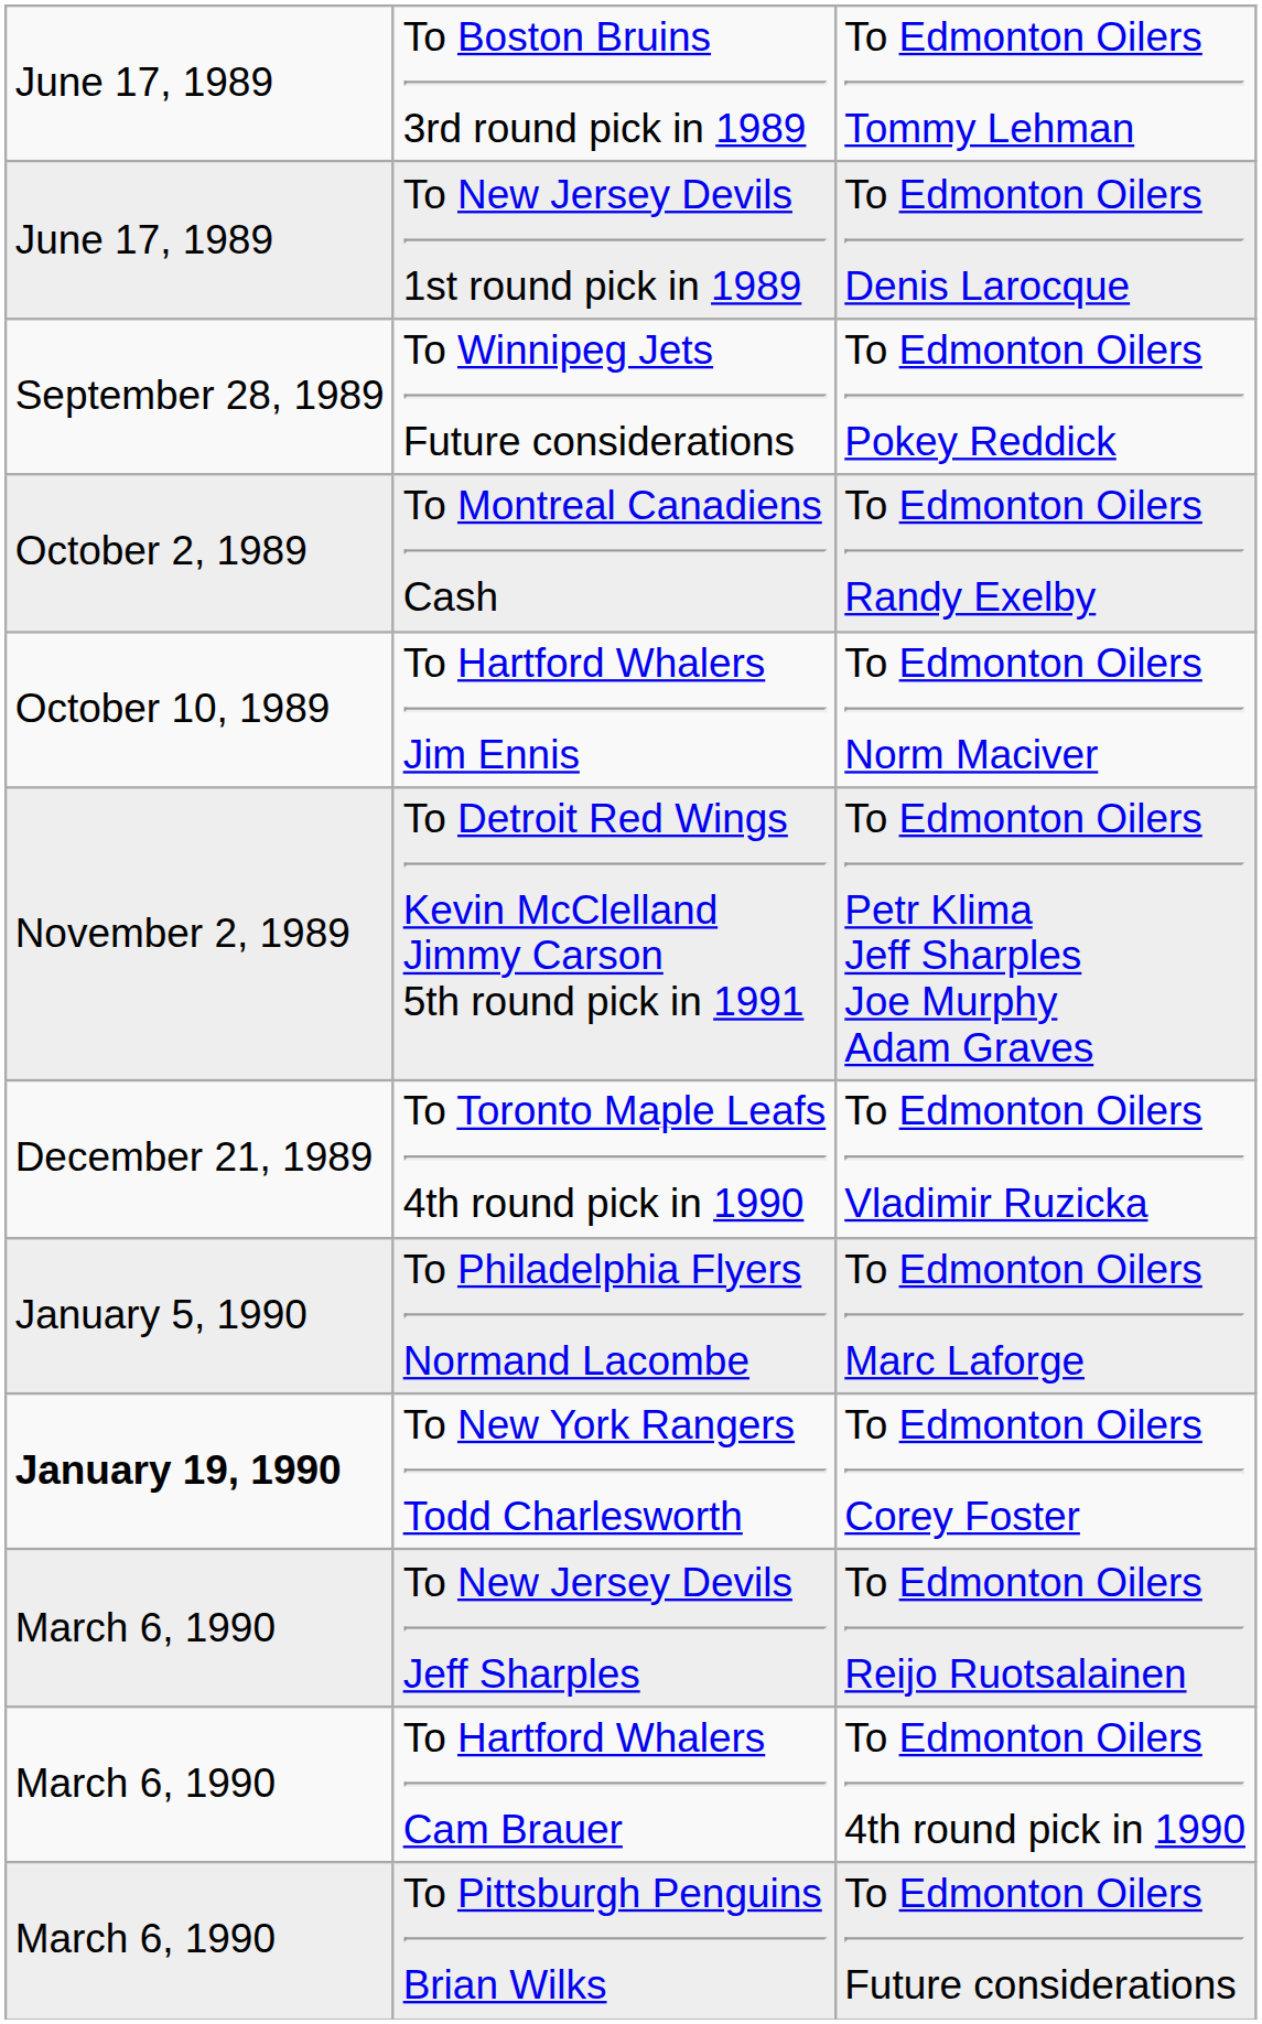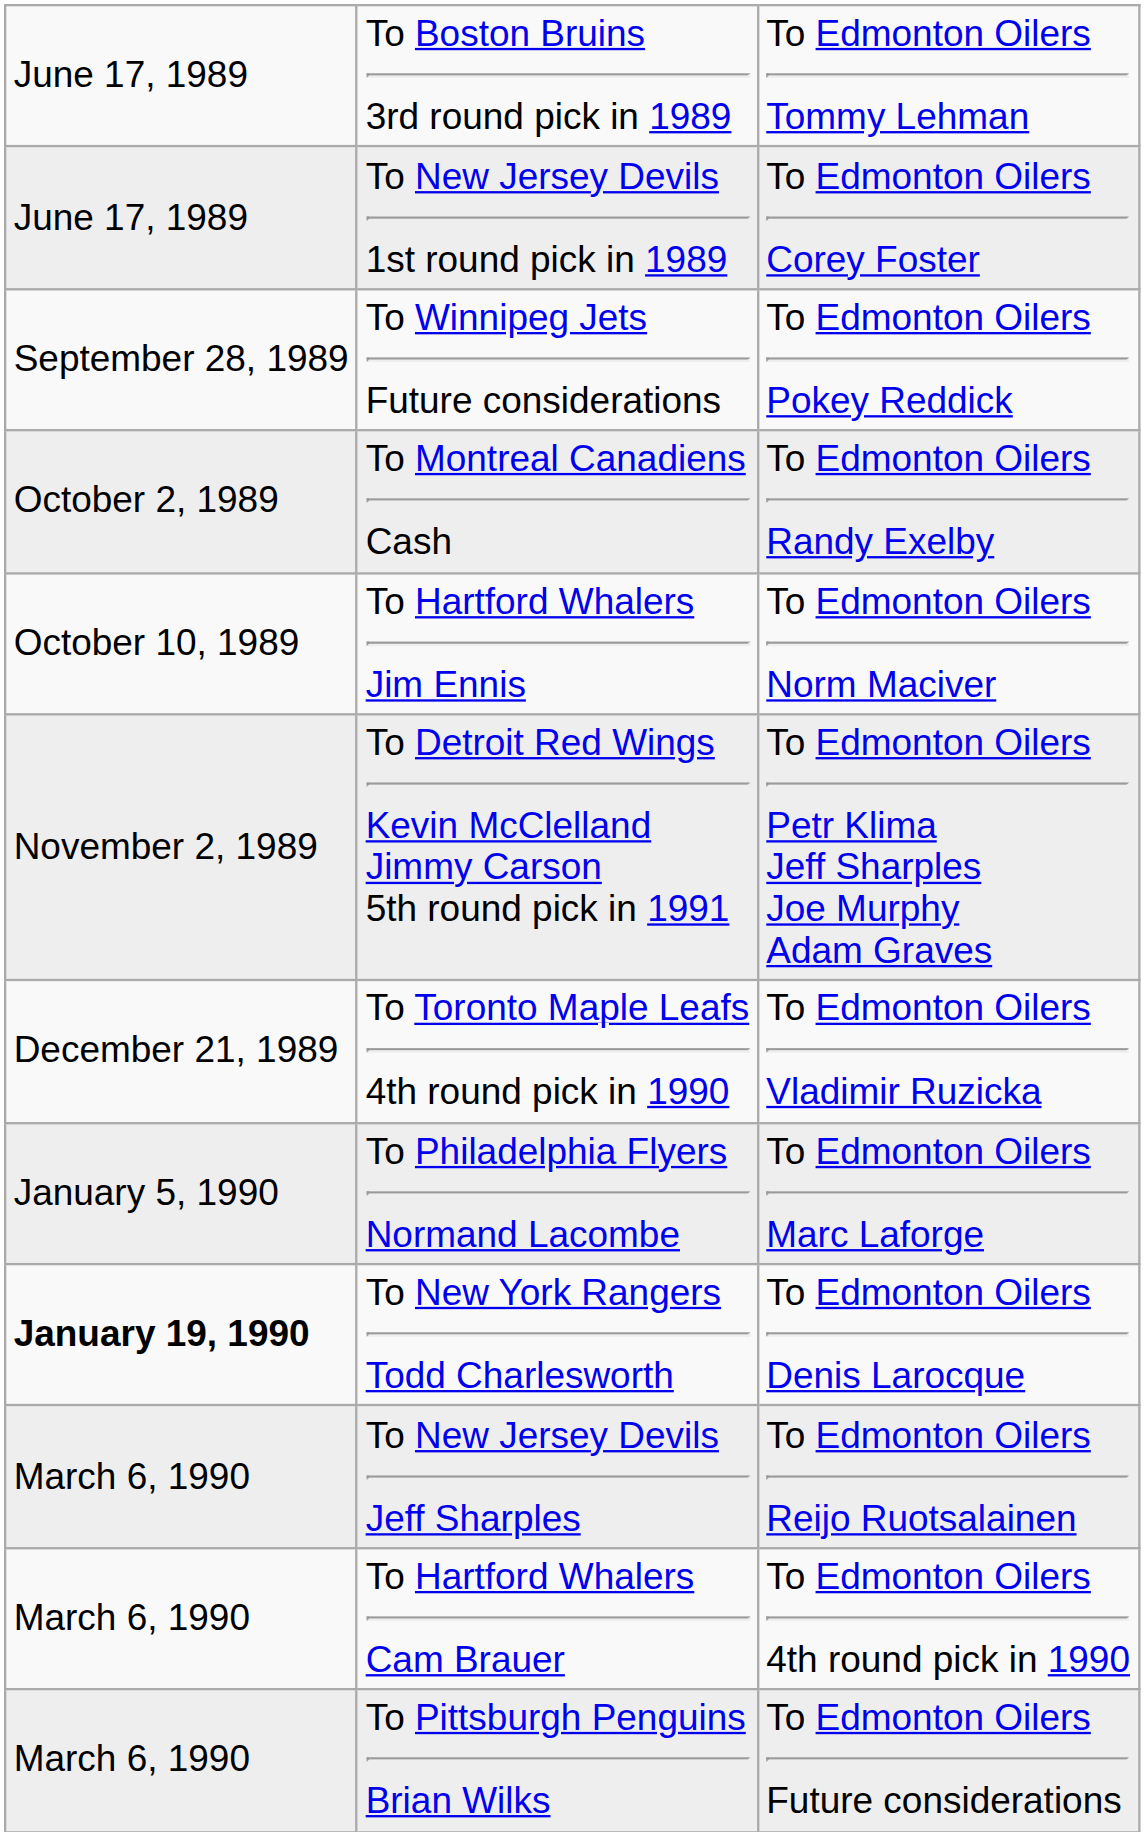To New Jersey Devils 1st round pick in 1989 | column 3: To Edmonton Oilers Denis Larocque -> To Edmonton Oilers Corey Foster
To New York Rangers Todd Charlesworth | column 3: To Edmonton Oilers Corey Foster -> To Edmonton Oilers Denis Larocque
